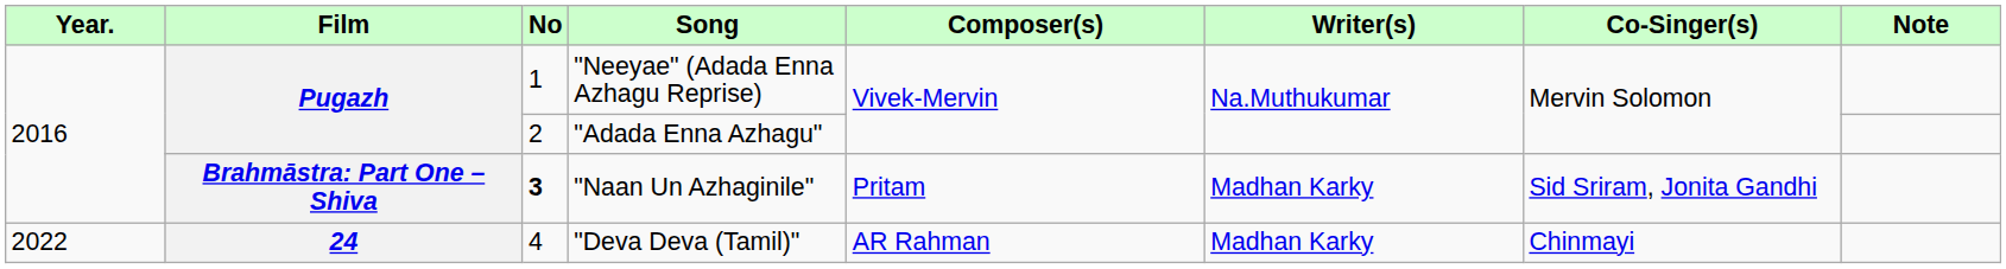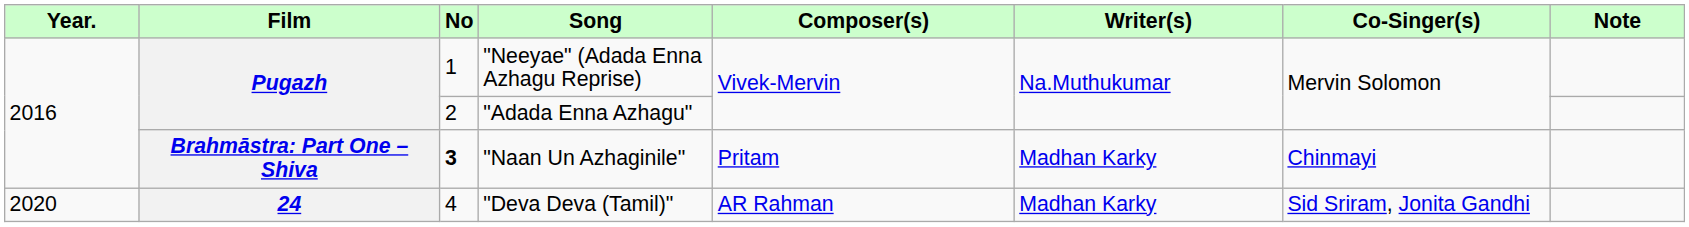"Naan Un Azhaginile" | Co-Singer(s): Sid Sriram, Jonita Gandhi -> Chinmayi
"Deva Deva (Tamil)" | Year.: 2022 -> 2020
"Deva Deva (Tamil)" | Co-Singer(s): Chinmayi -> Sid Sriram, Jonita Gandhi
